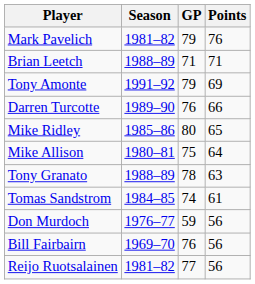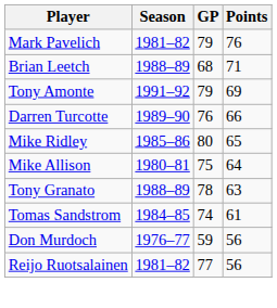Brian Leetch | GP: 71 -> 68
- row: Bill Fairbairn | 1969–70 | 76 | 56
